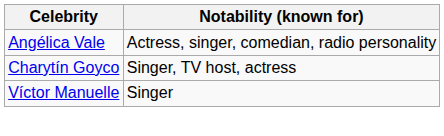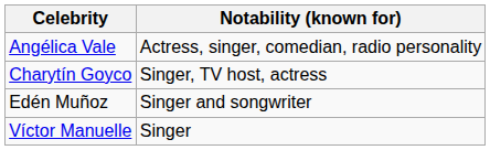+ row: Edén Muñoz | Singer and songwriter
